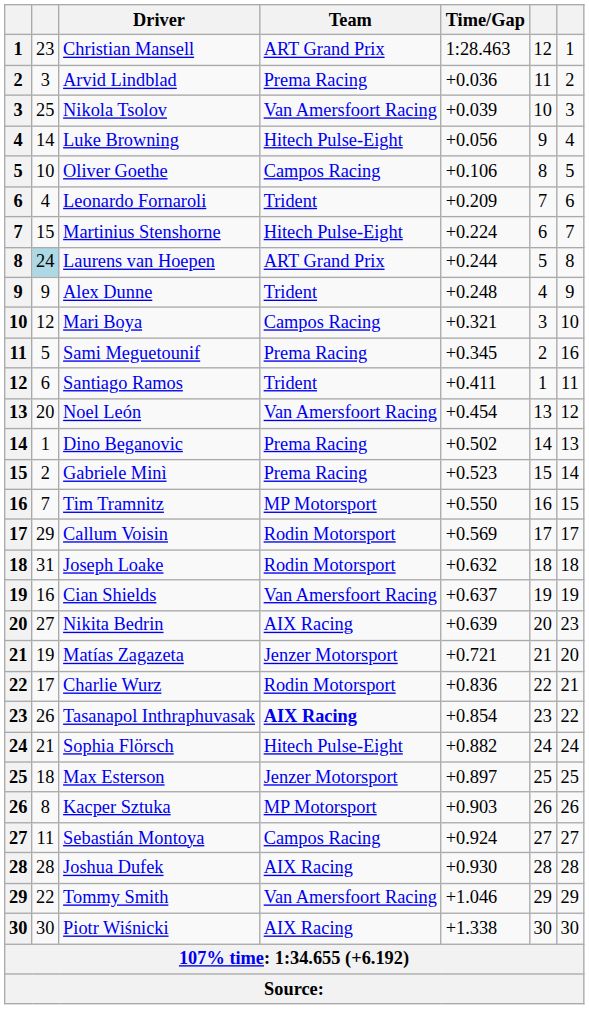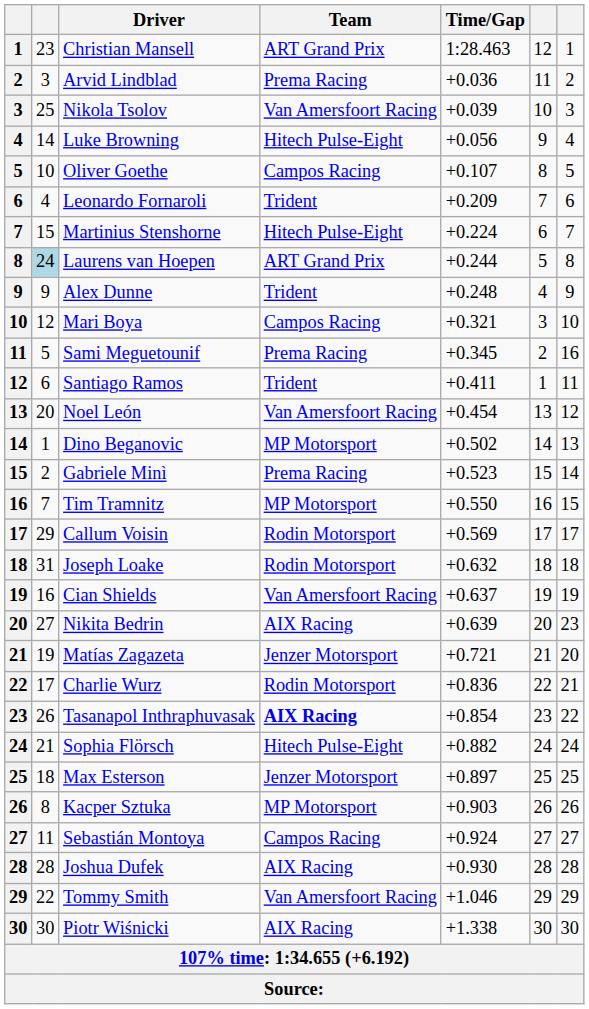Oliver Goethe | Time/Gap: +0.106 -> +0.107
Dino Beganovic | Team: Prema Racing -> MP Motorsport
